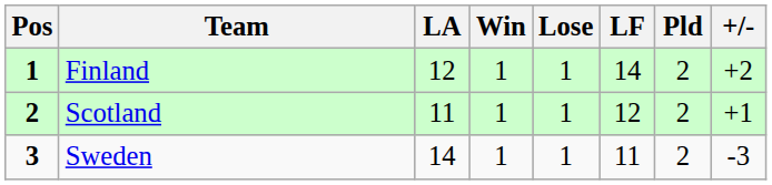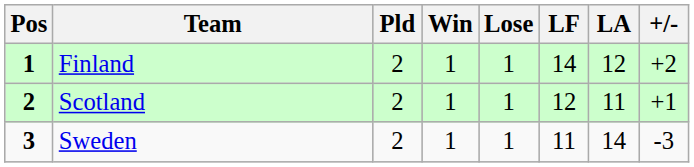columns swapped: Pld <-> LA
